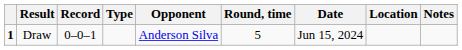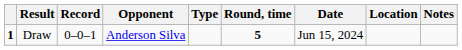columns swapped: Opponent <-> Type
Draw | Round, time: normal -> bold
